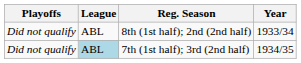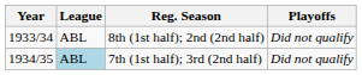columns swapped: Year <-> Playoffs
